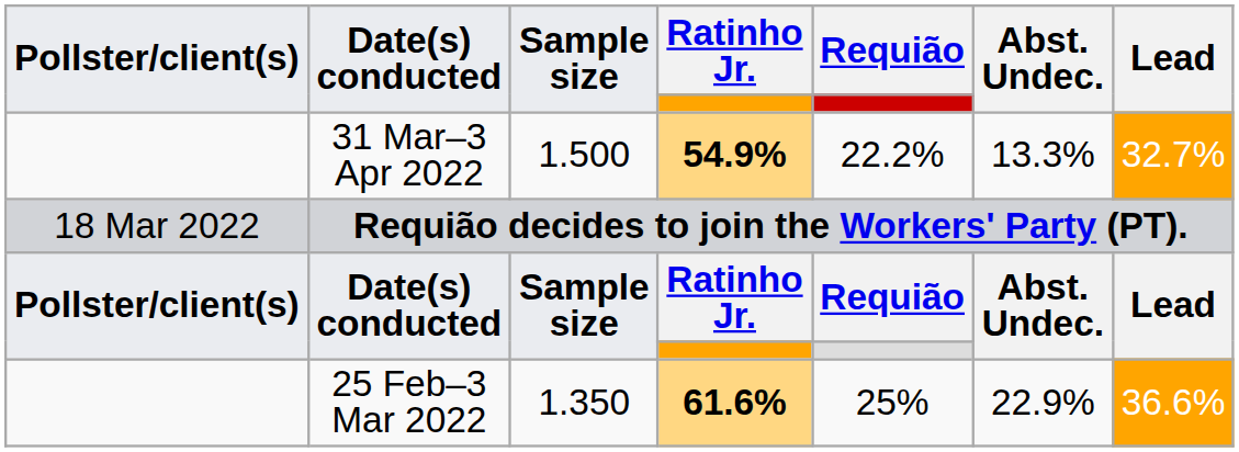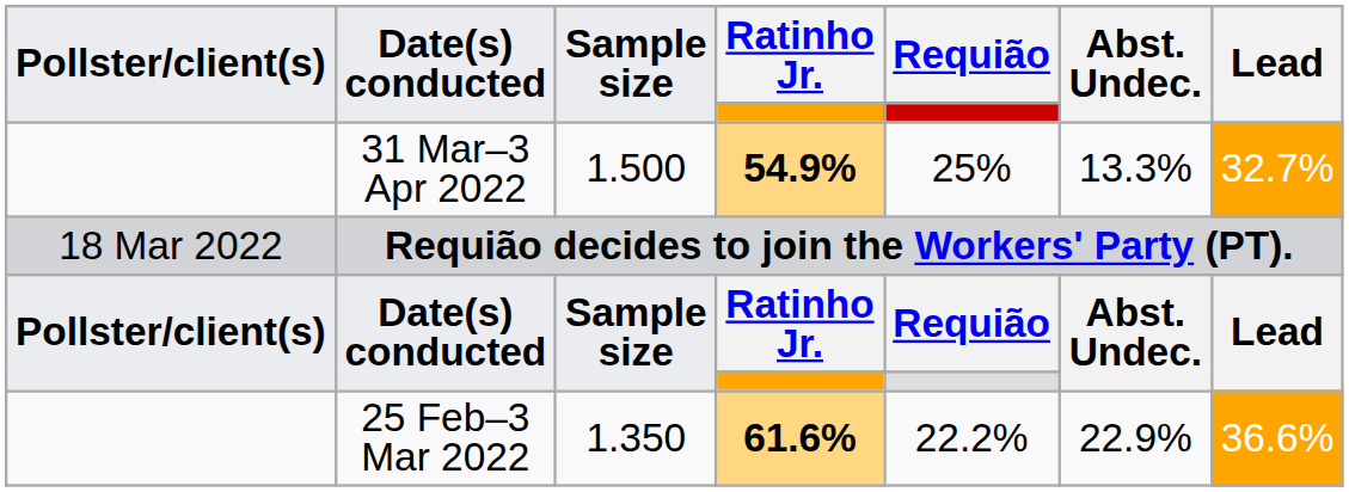31 Mar–3 Apr 2022 | Requião: 22.2% -> 25%
25 Feb–3 Mar 2022 | Requião: 25% -> 22.2%
